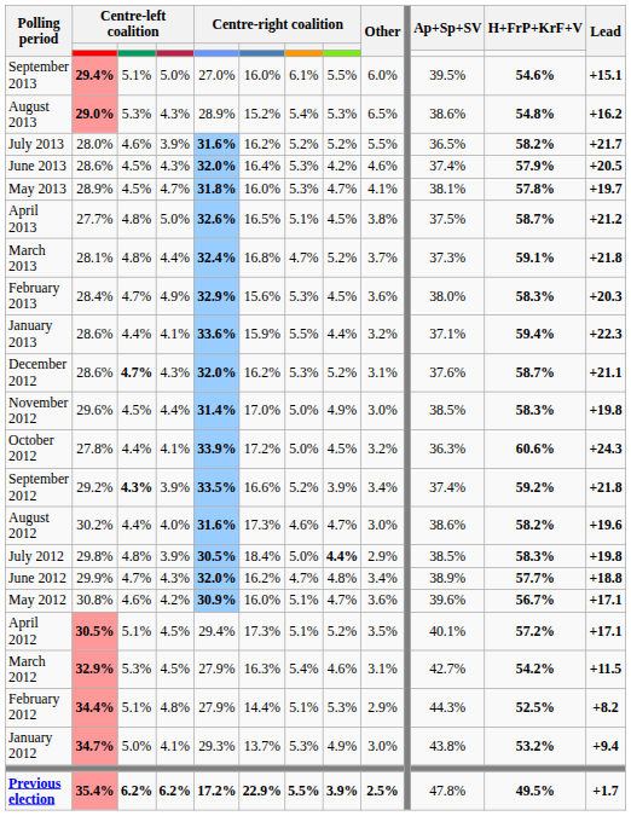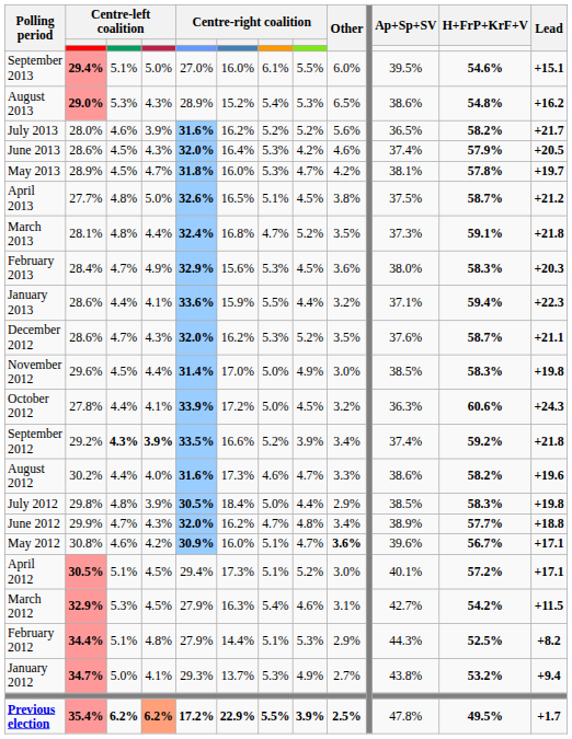July 2013 | Other: 5.5% -> 5.6%
May 2013 | Other: 4.1% -> 4.2%
March 2013 | Other: 3.7% -> 3.5%
December 2012 | column 3: bold -> normal
December 2012 | Other: 3.1% -> 3.5%
September 2012 | column 4: normal -> bold
August 2012 | Other: 3.0% -> 3.3%
July 2012 | column 8: bold -> normal
May 2012 | Other: normal -> bold
April 2012 | Other: 3.5% -> 3.0%
January 2012 | Other: 3.0% -> 2.7%
Previous election | column 4: no background -> lightsalmon background
